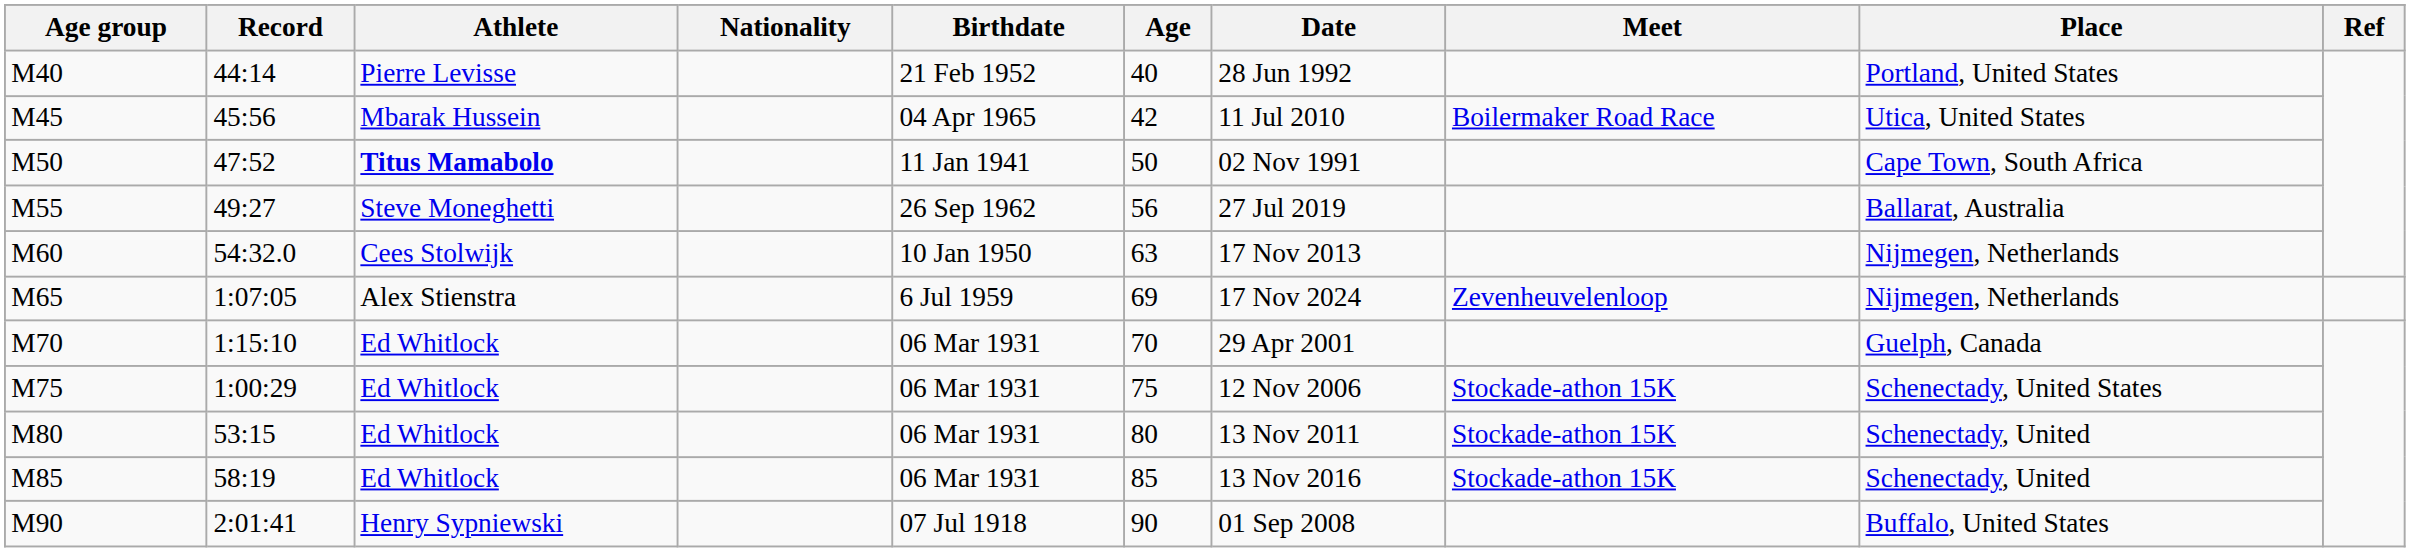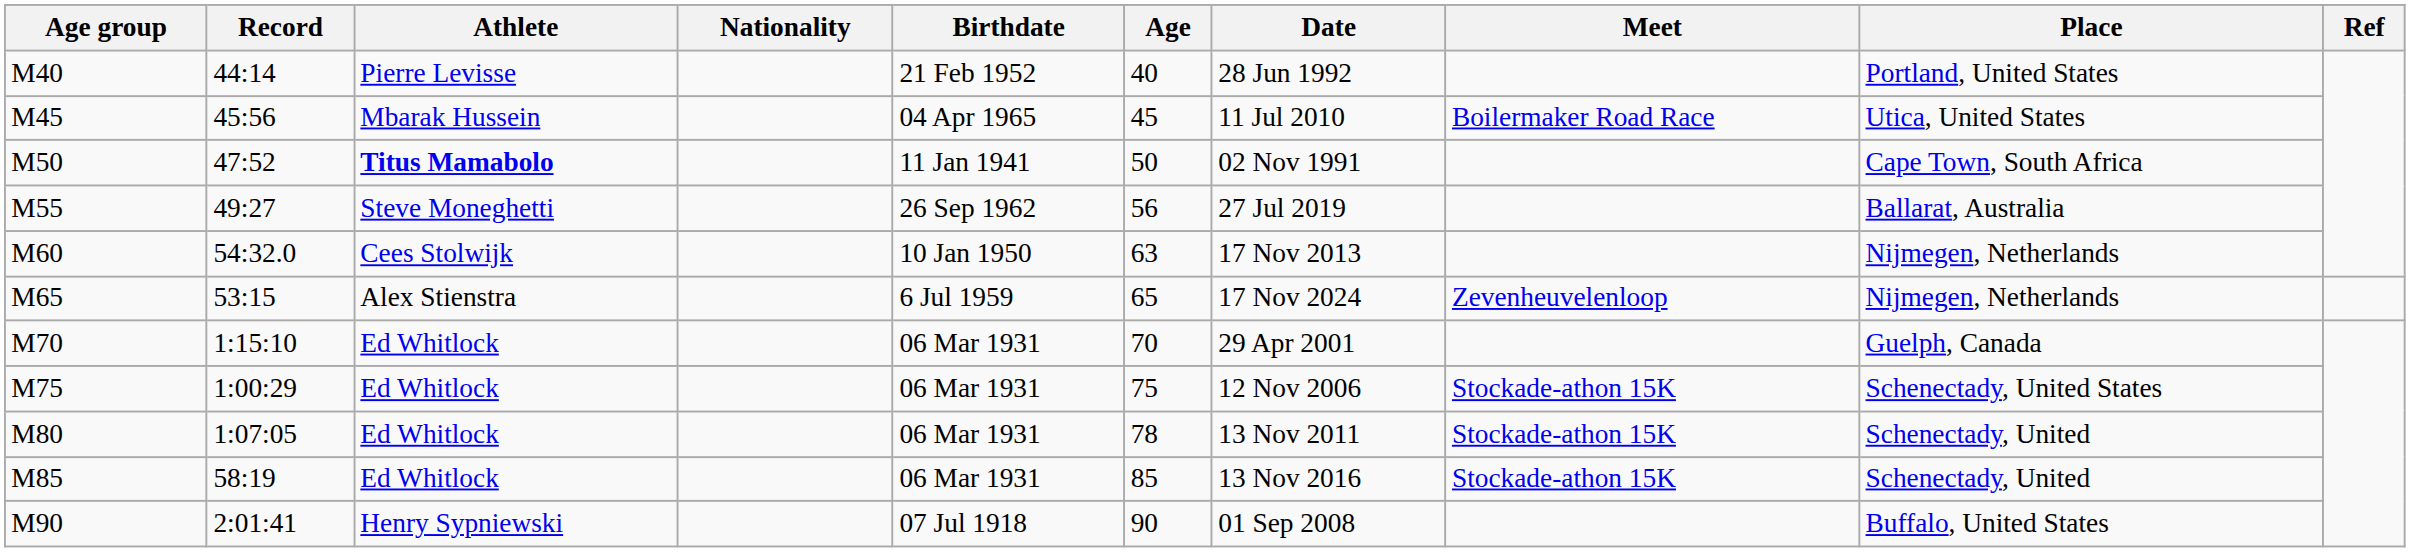M45 | Age: 42 -> 45
M65 | Record: 1:07:05 -> 53:15
M65 | Age: 69 -> 65
M80 | Record: 53:15 -> 1:07:05
M80 | Age: 80 -> 78
